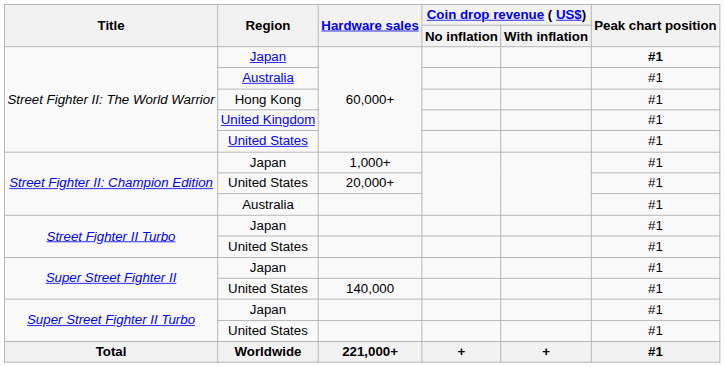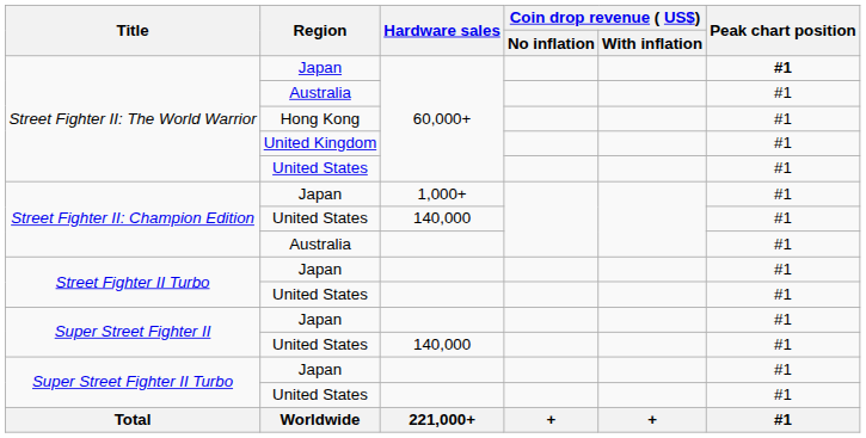Street Fighter II: Champion Edition / United States | Hardware sales: 20,000+ -> 140,000
